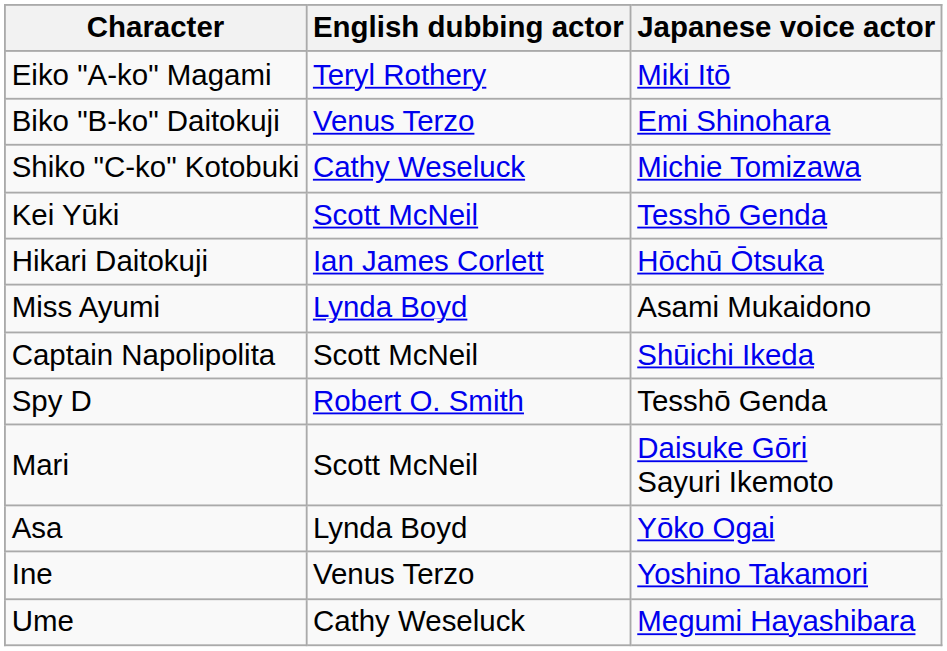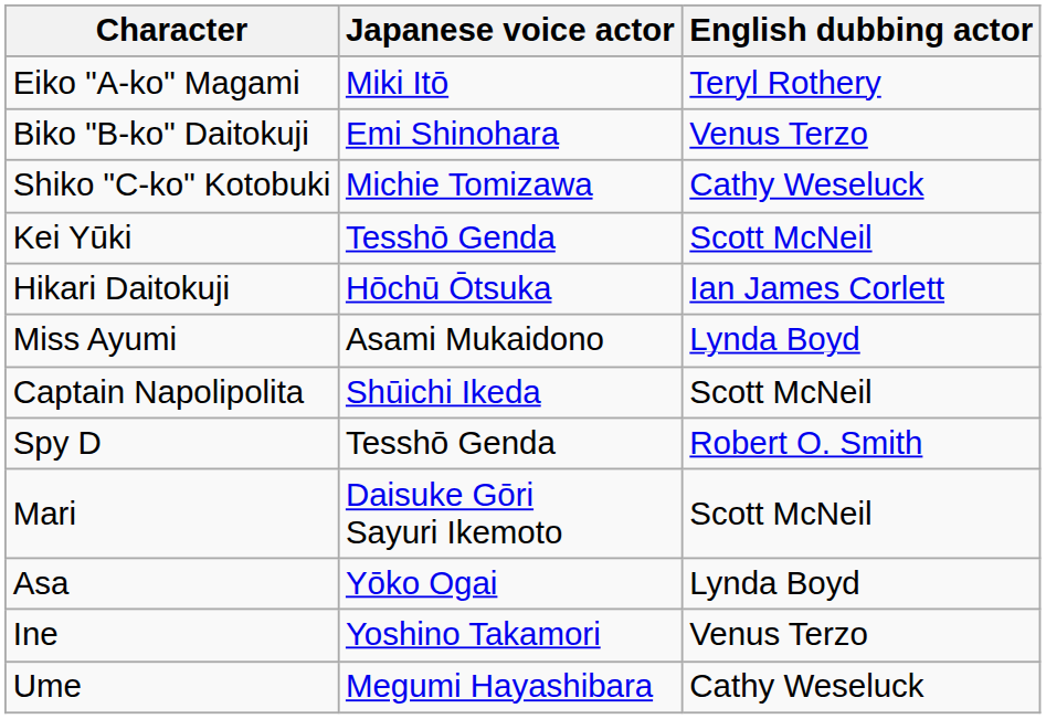columns swapped: Japanese voice actor <-> English dubbing actor
